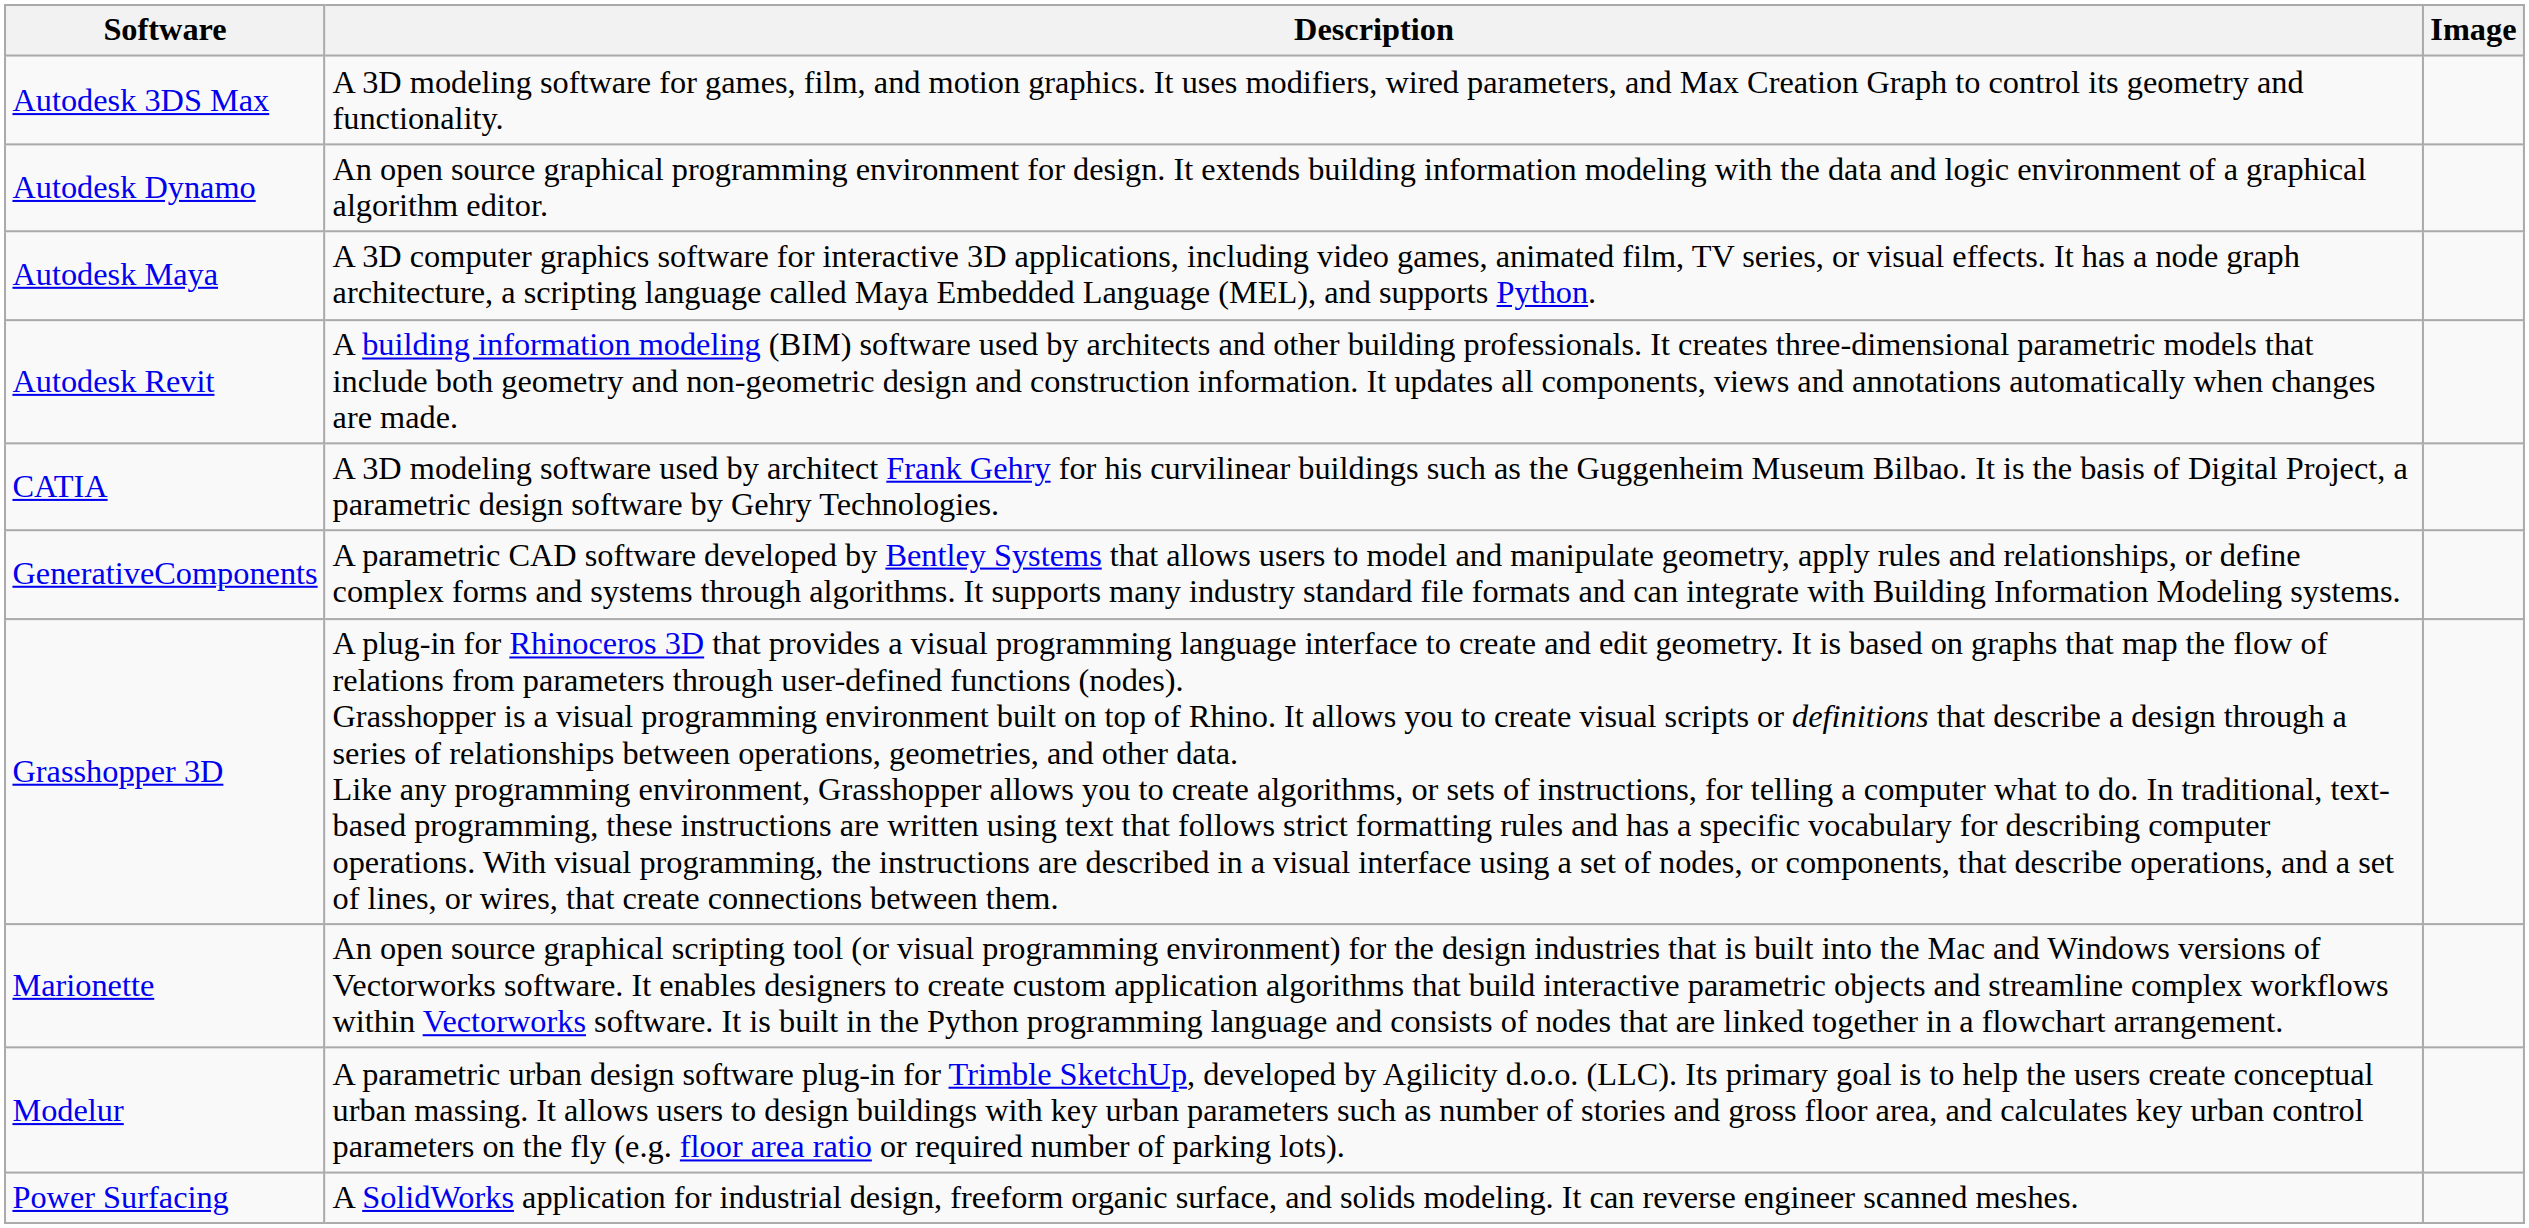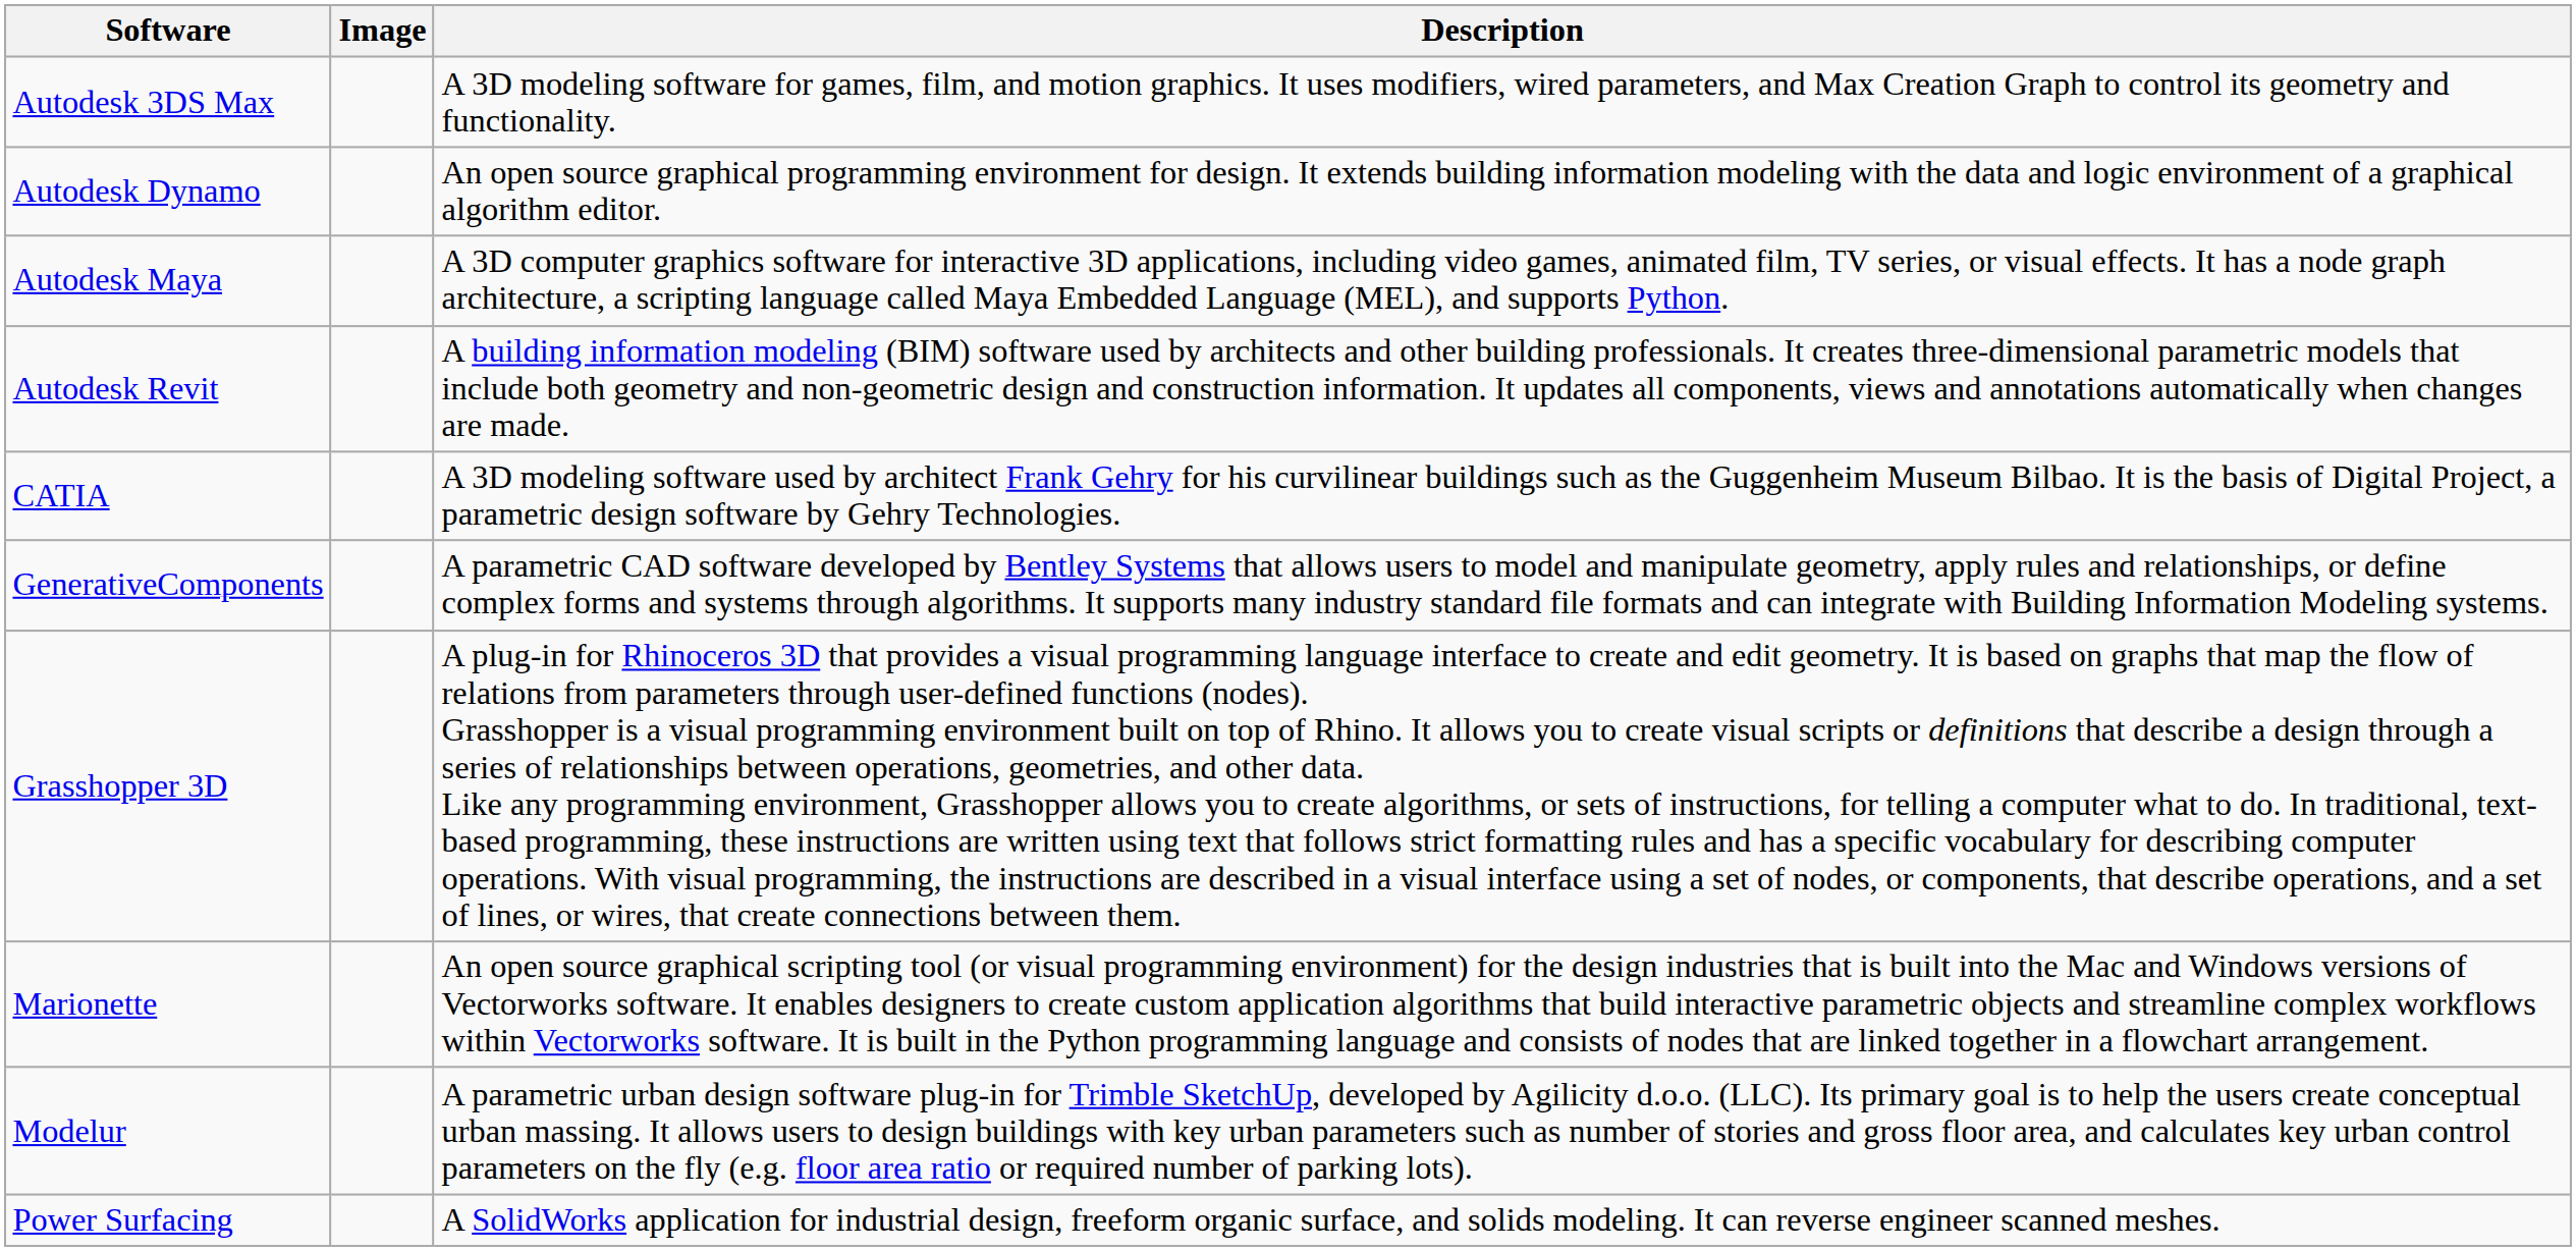columns swapped: Description <-> Image
